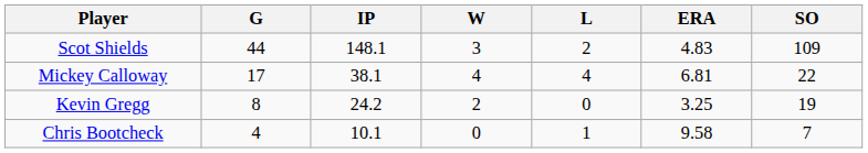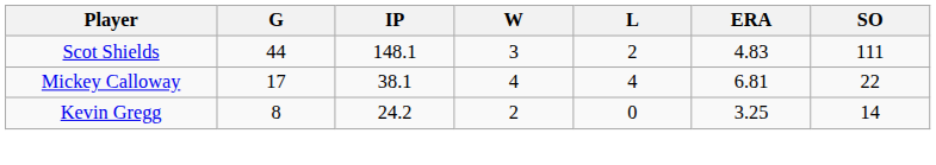Scot Shields | SO: 109 -> 111
Kevin Gregg | SO: 19 -> 14
- row: Chris Bootcheck | 4 | 10.1 | 0 | 1 | 9.58 | 7
